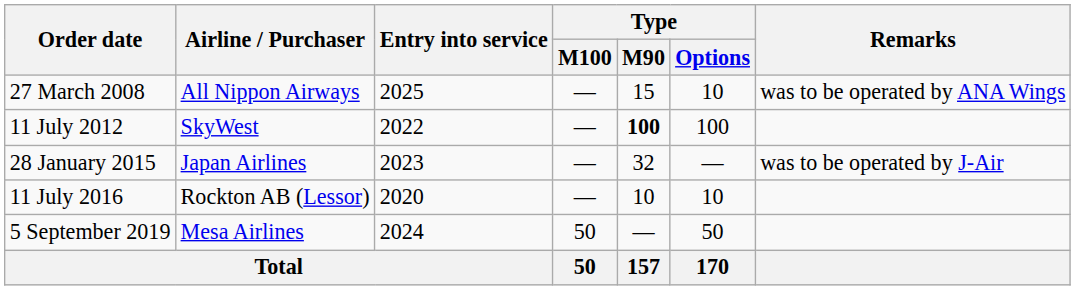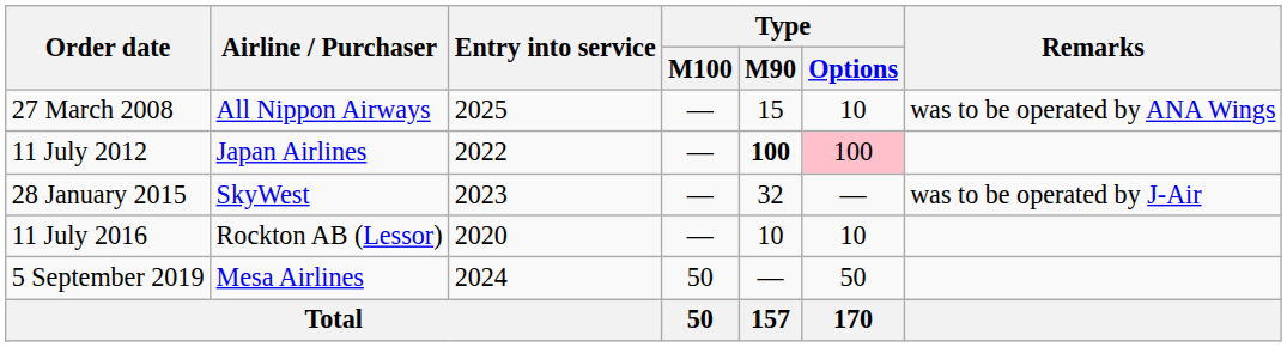11 July 2012 | Airline / Purchaser: SkyWest -> Japan Airlines
11 July 2012 | Type / Options: no background -> pink background
28 January 2015 | Airline / Purchaser: Japan Airlines -> SkyWest
